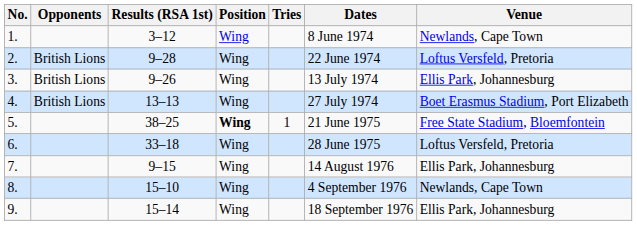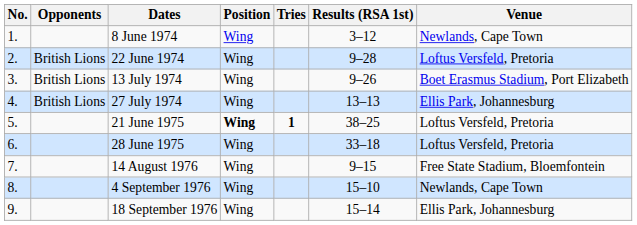columns swapped: Results (RSA 1st) <-> Dates
3. | Venue: Ellis Park, Johannesburg -> Boet Erasmus Stadium, Port Elizabeth
4. | Venue: Boet Erasmus Stadium, Port Elizabeth -> Ellis Park, Johannesburg
5. | Tries: normal -> bold
5. | Venue: Free State Stadium, Bloemfontein -> Loftus Versfeld, Pretoria
7. | Venue: Ellis Park, Johannesburg -> Free State Stadium, Bloemfontein
